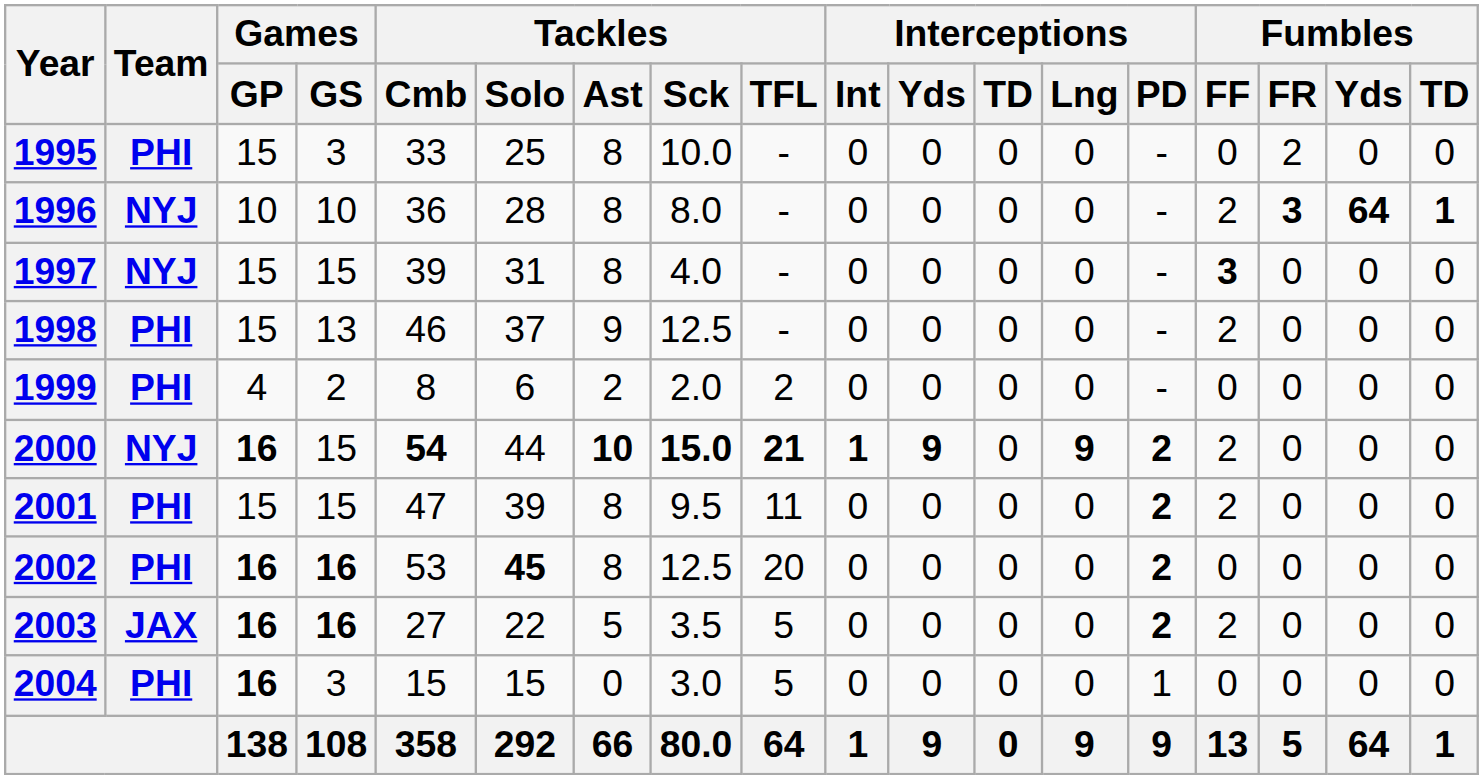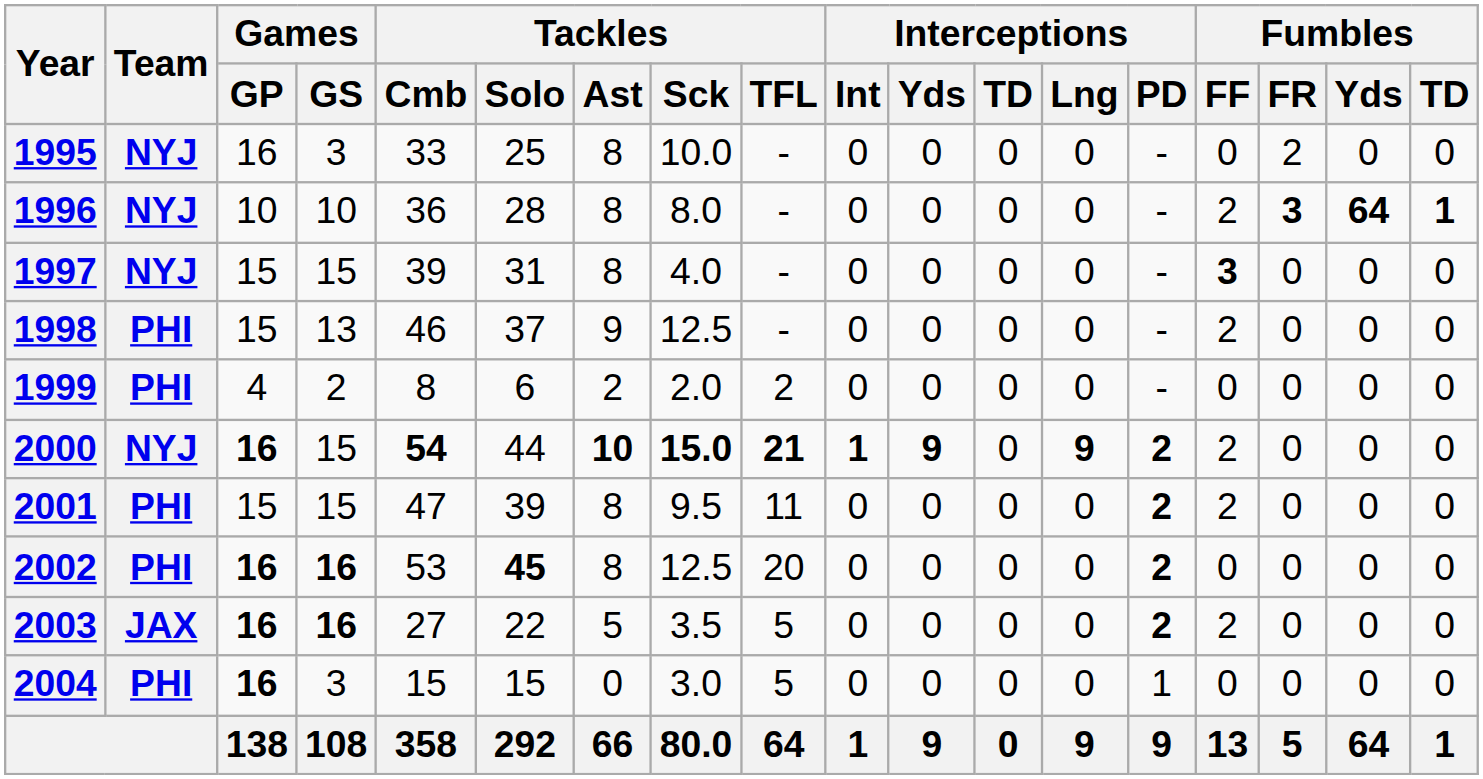1995 | Team: PHI -> NYJ
1995 | Games / GP: 15 -> 16
